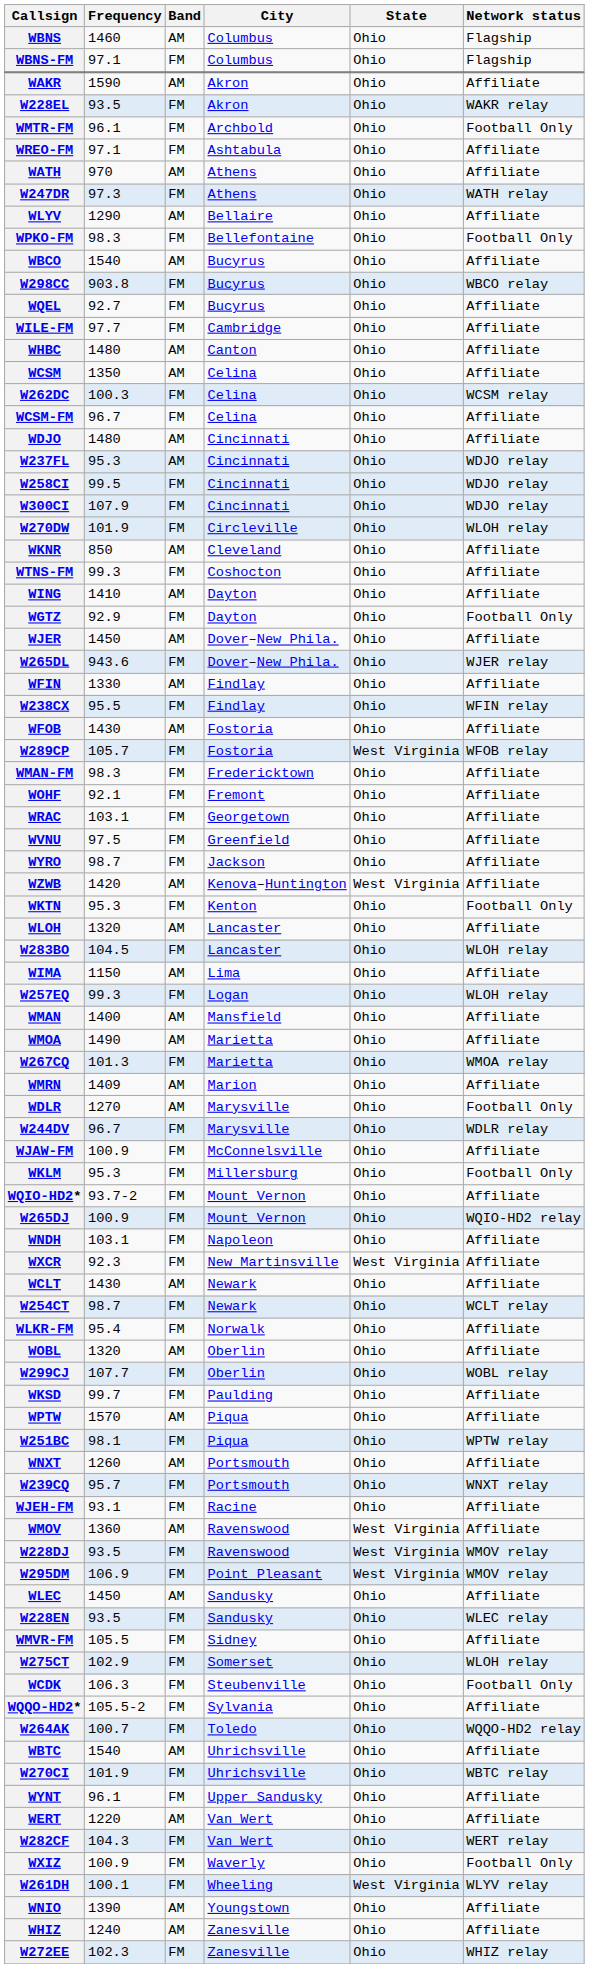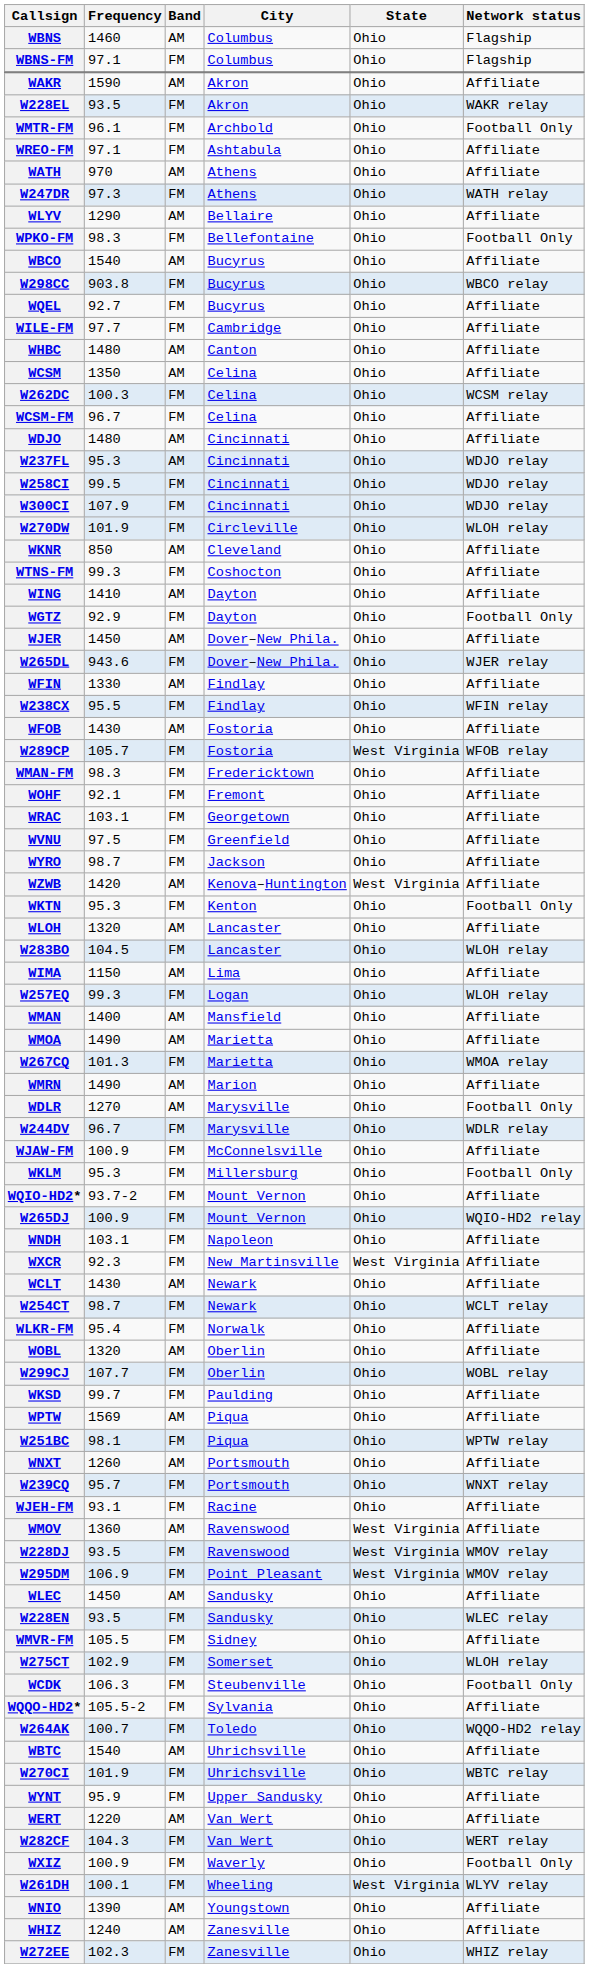WMRN | Frequency: 1409 -> 1490
WPTW | Frequency: 1570 -> 1569
WYNT | Frequency: 96.1 -> 95.9
